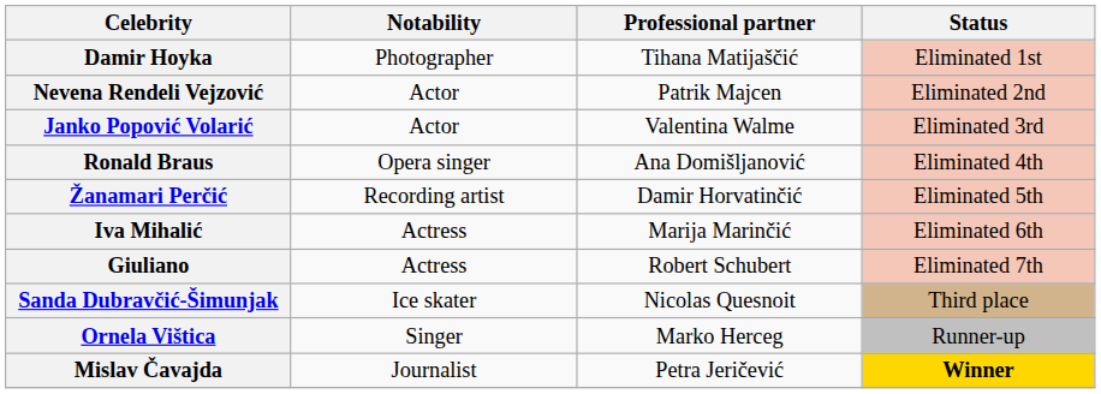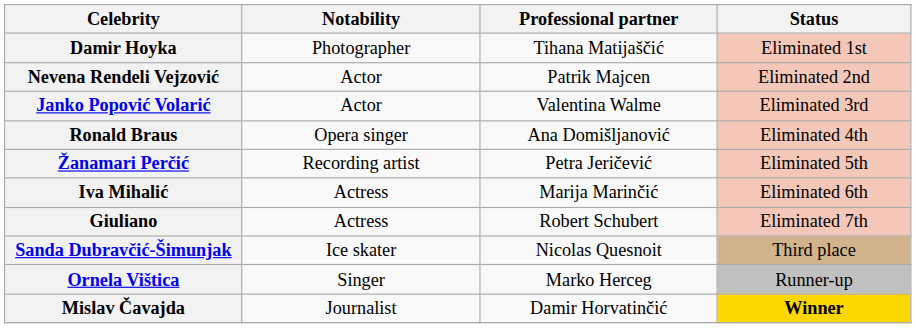Žanamari Perčić | Professional partner: Damir Horvatinčić -> Petra Jeričević
Mislav Čavajda | Professional partner: Petra Jeričević -> Damir Horvatinčić
